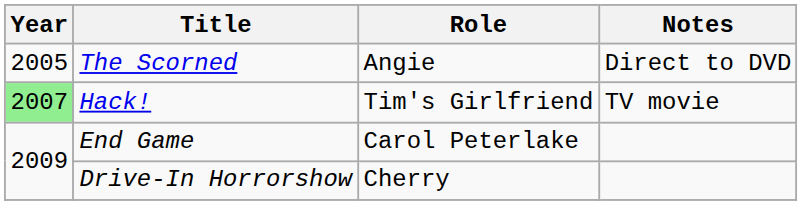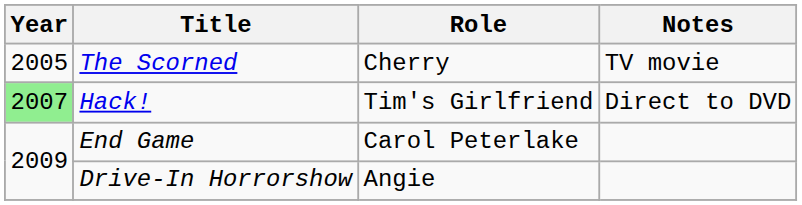The Scorned | Role: Angie -> Cherry
The Scorned | Notes: Direct to DVD -> TV movie
Hack! | Notes: TV movie -> Direct to DVD
Drive-In Horrorshow | Role: Cherry -> Angie
